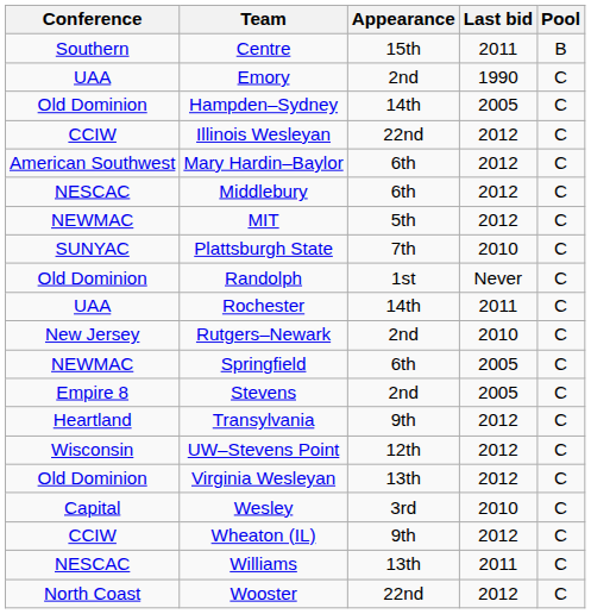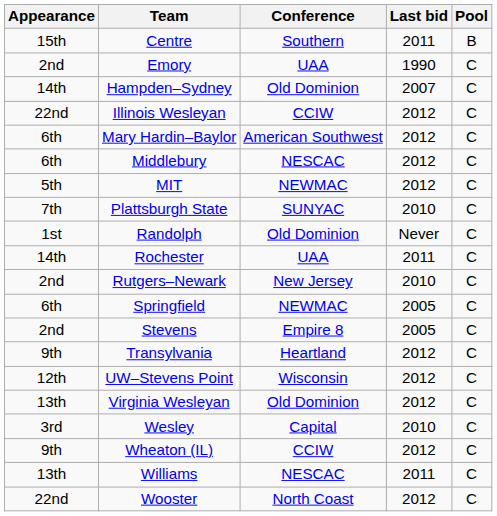columns swapped: Conference <-> Appearance
Hampden–Sydney | Last bid: 2005 -> 2007
